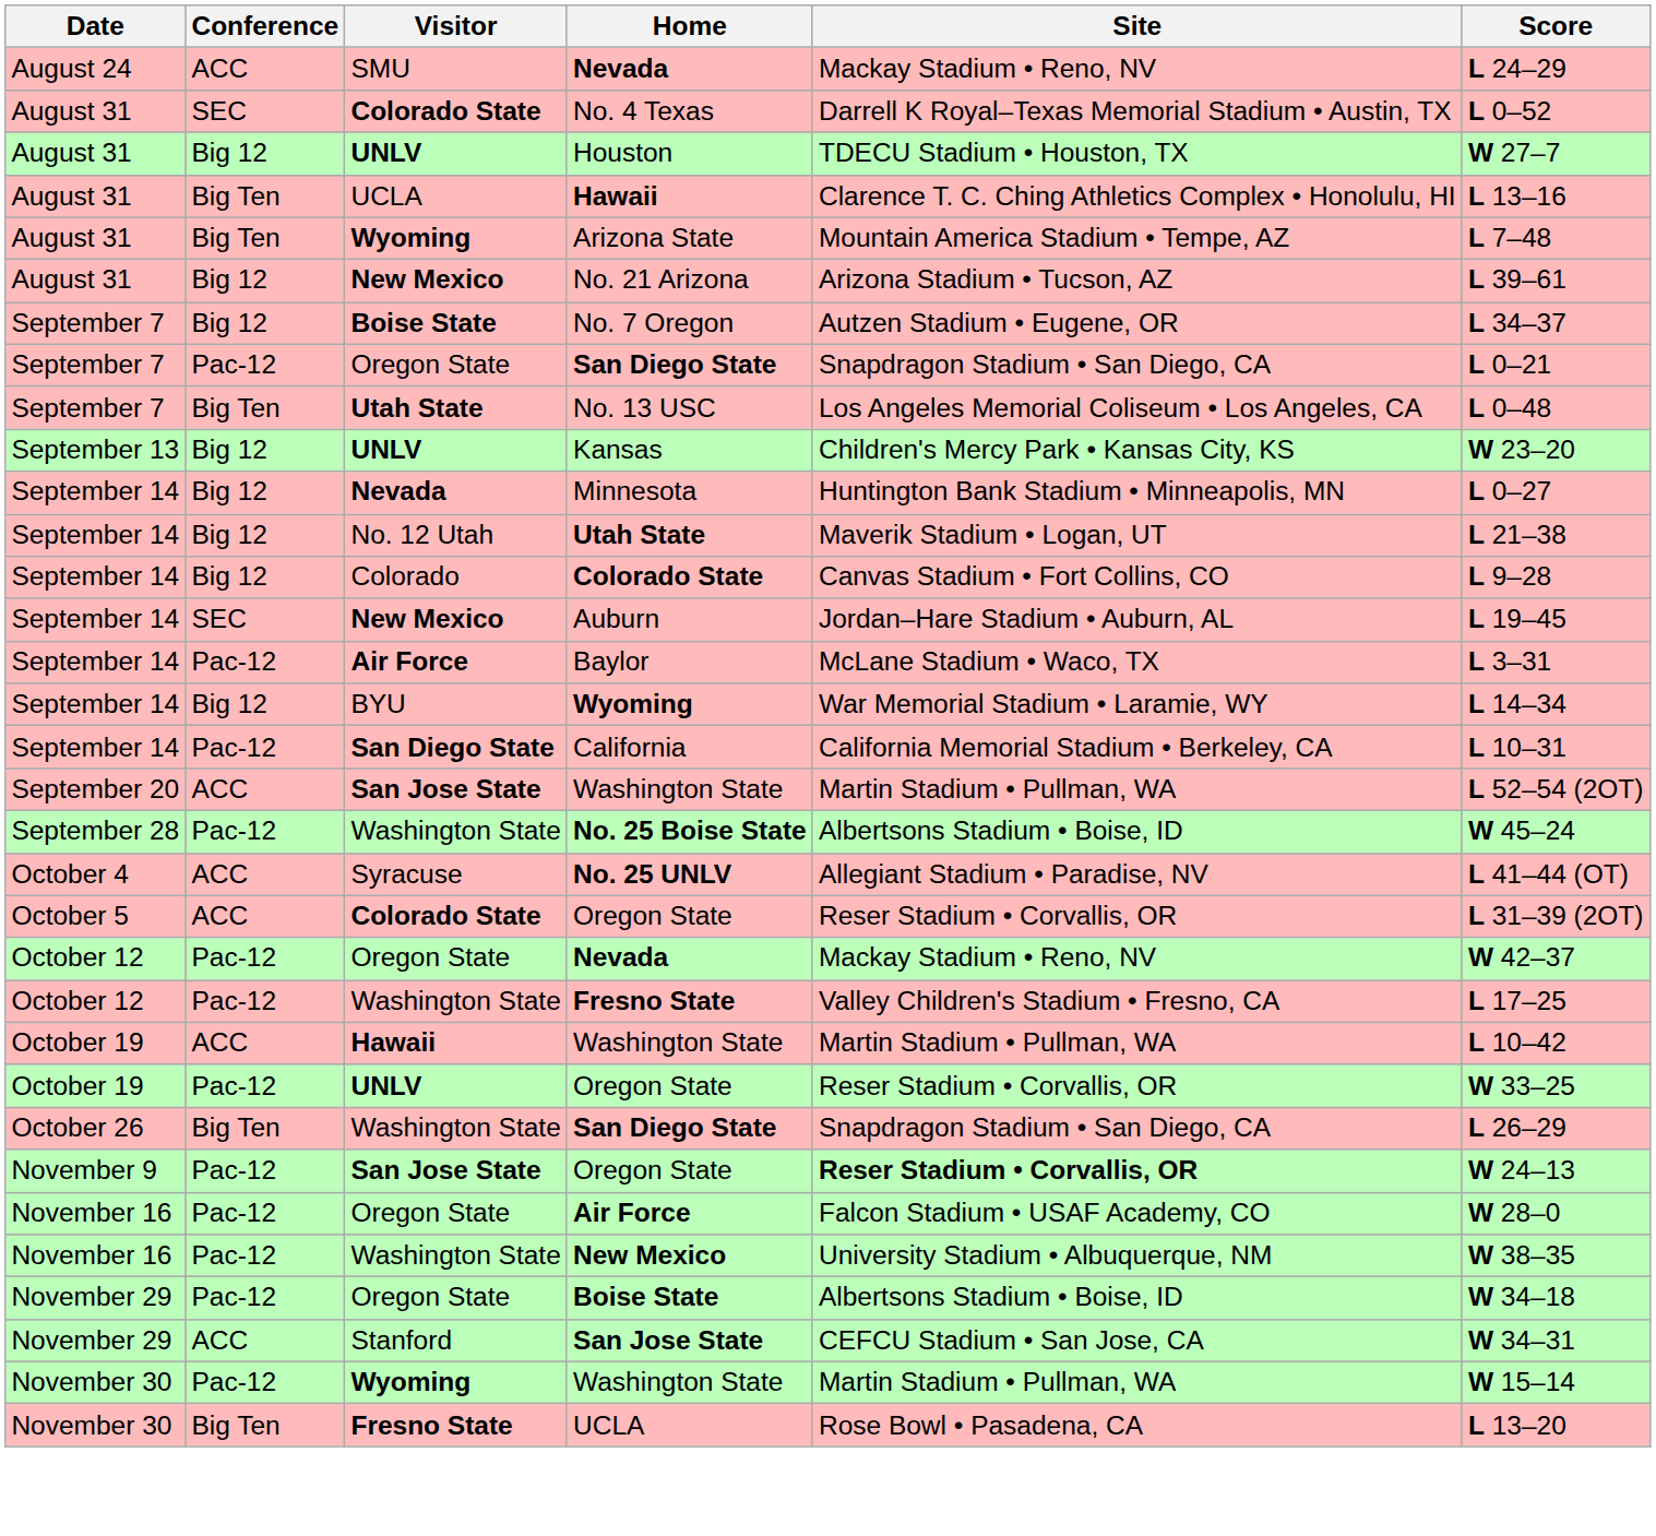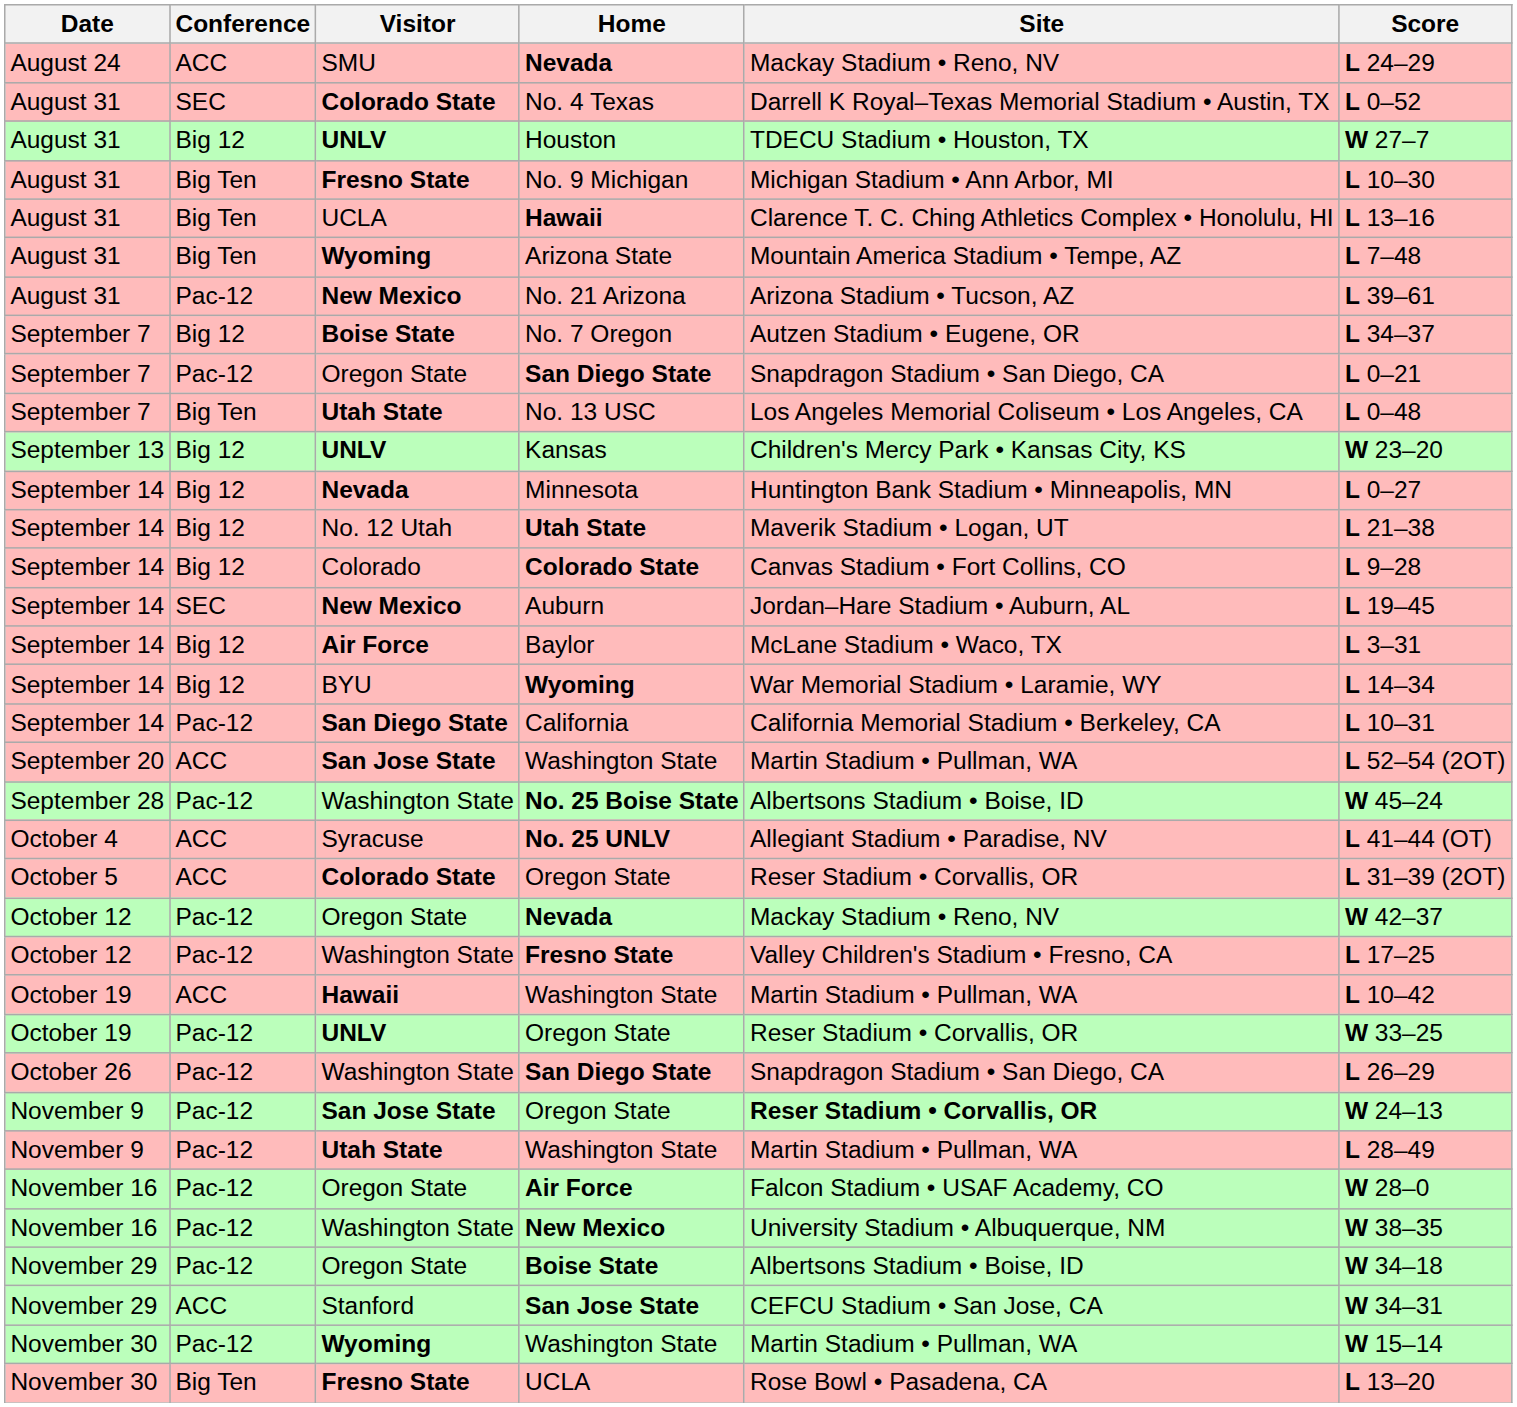+ row: August 31 | Big Ten | Fresno State | No. 9 Michigan | Michigan Stadium • Ann Arbor, MI | L 10–30
No. 21 Arizona | Conference: Big 12 -> Pac-12
Baylor | Conference: Pac-12 -> Big 12
Washington State / San Diego State | Conference: Big Ten -> Pac-12
+ row: November 9 | Pac-12 | Utah State | Washington State | Martin Stadium • Pullman, WA | L 28–49
